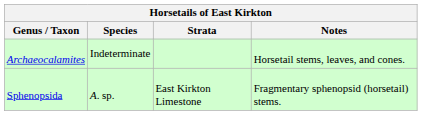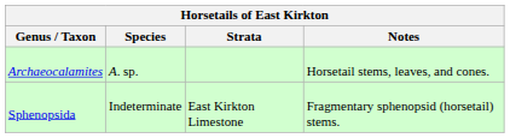Archaeocalamites | Species: Indeterminate -> A. sp.
Sphenopsida | Species: A. sp. -> Indeterminate
